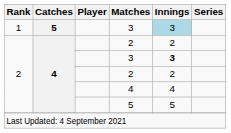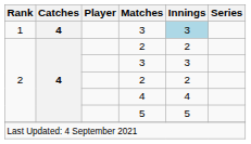1 / 3 | Catches: 5 -> 4
2 / 3 | Innings: bold -> normal
